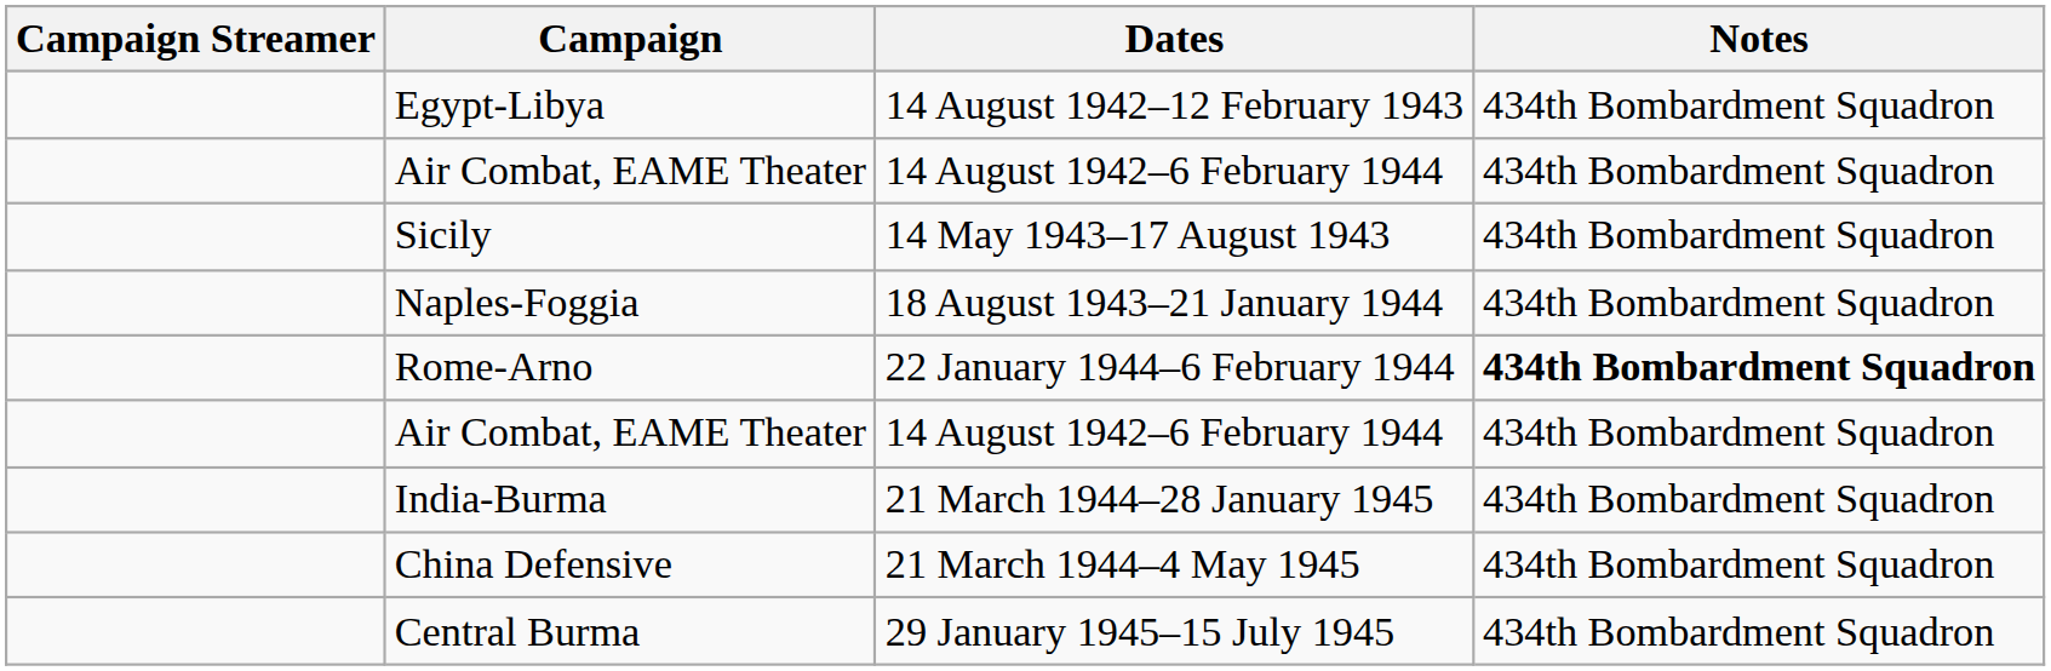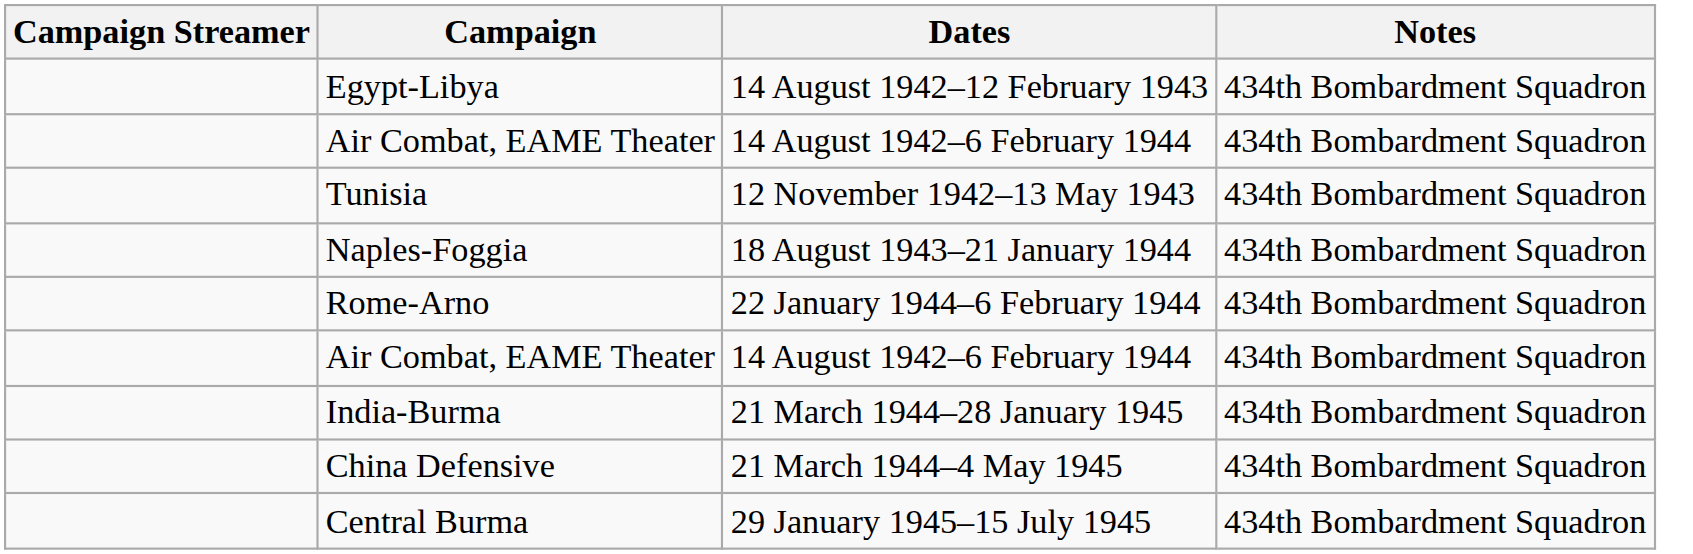+ row: Tunisia | 12 November 1942–13 May 1943 | 434th Bombardment Squadron
- row: Sicily | 14 May 1943–17 August 1943 | 434th Bombardment Squadron
Rome-Arno | Notes: bold -> normal
